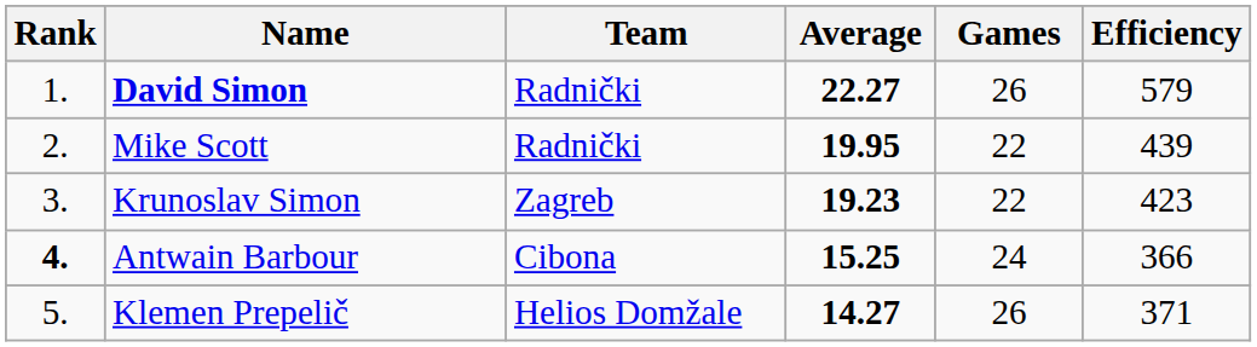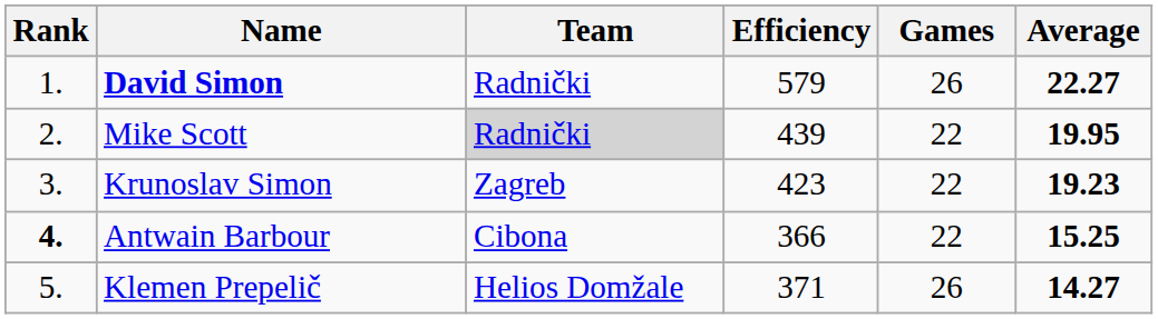columns swapped: Efficiency <-> Average
Mike Scott | Team: no background -> lightgrey background
Antwain Barbour | Games: 24 -> 22
